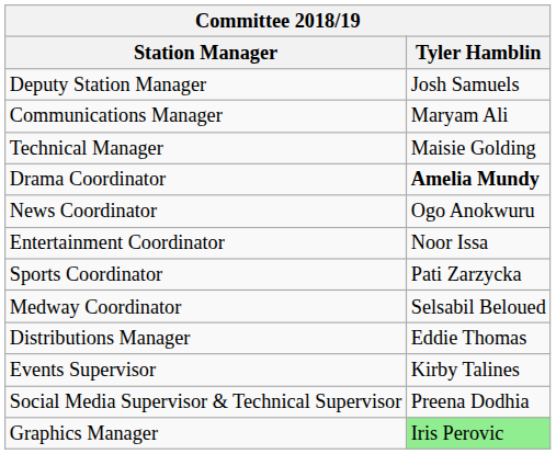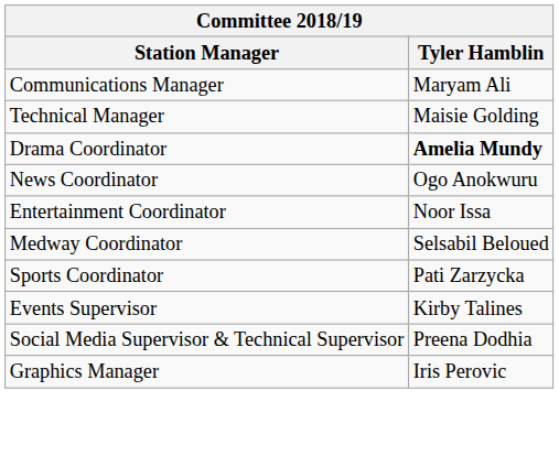- row: Deputy Station Manager | Josh Samuels
rows swapped: Sports Coordinator <-> Medway Coordinator
- row: Distributions Manager | Eddie Thomas
Graphics Manager | Tyler Hamblin: lightgreen background -> no background
